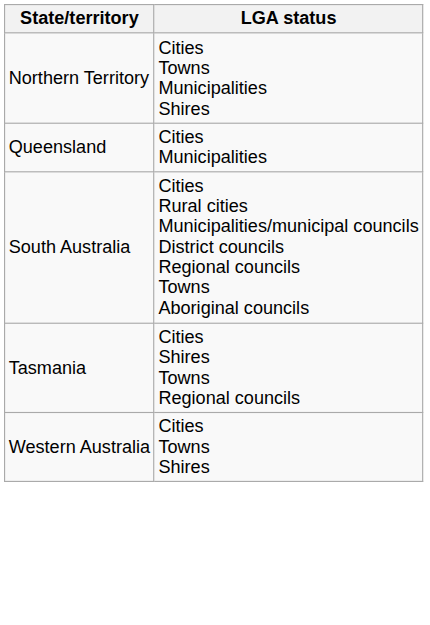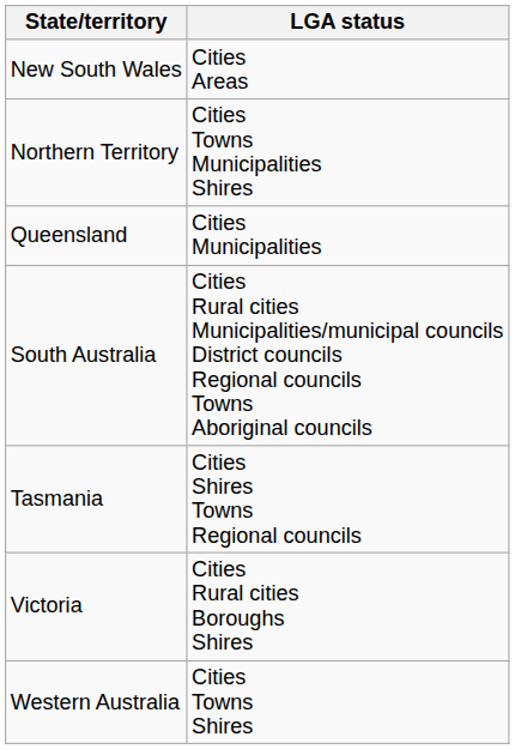+ row: New South Wales | Cities Areas
+ row: Victoria | Cities Rural cities Boroughs Shires
